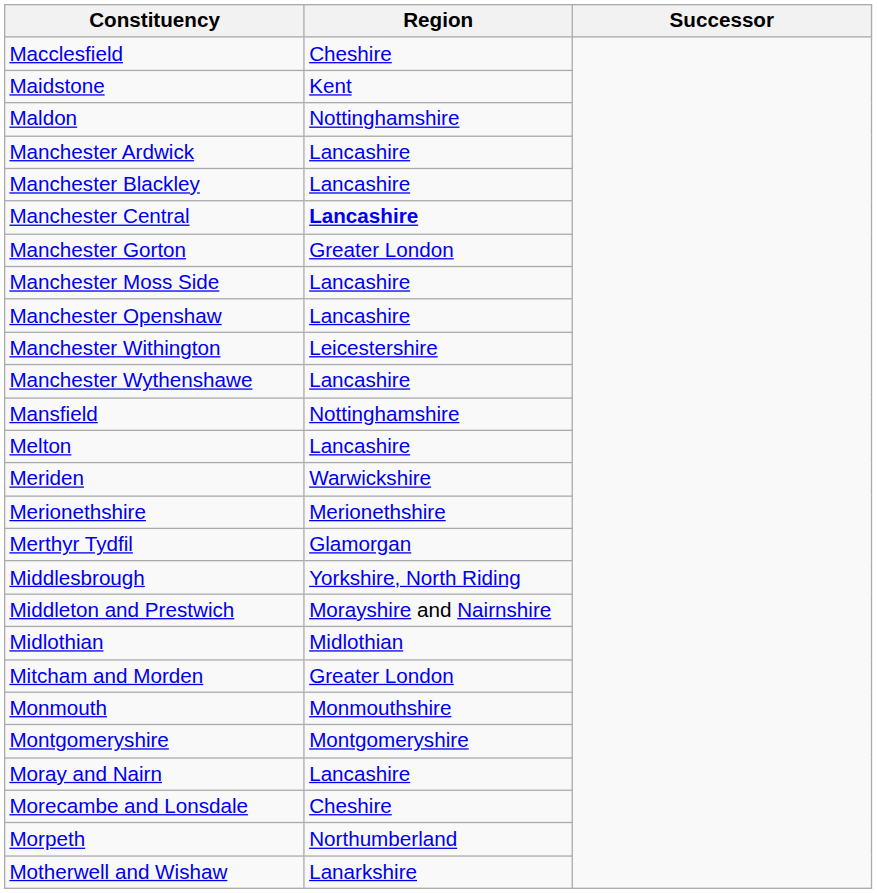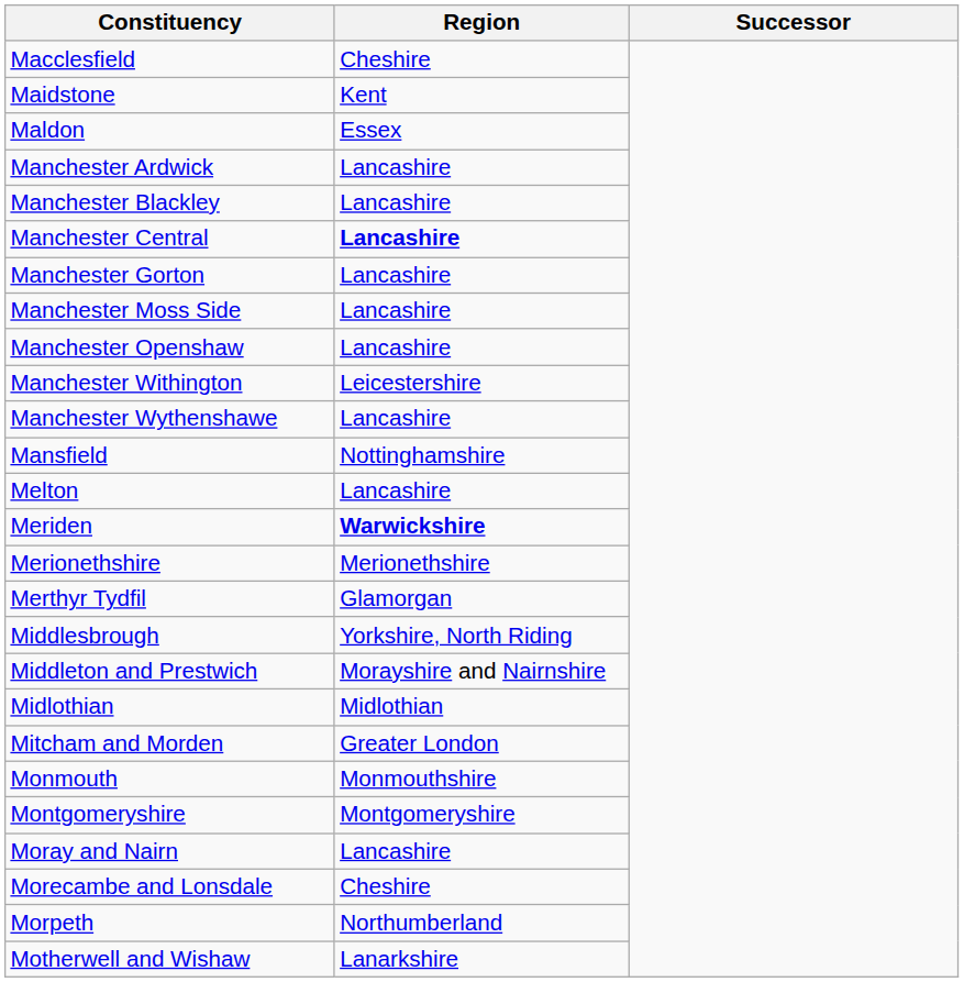Maldon | Region: Nottinghamshire -> Essex
Manchester Gorton | Region: Greater London -> Lancashire
Meriden | Region: normal -> bold
